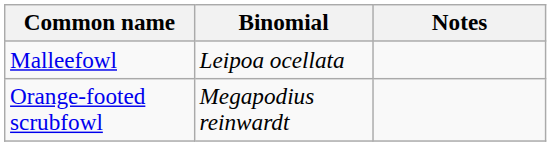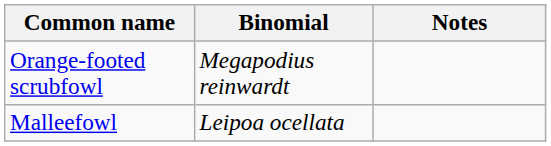rows swapped: Malleefowl <-> Orange-footed scrubfowl
